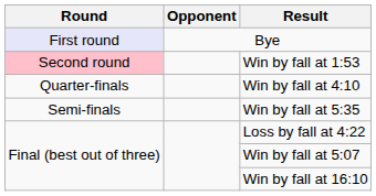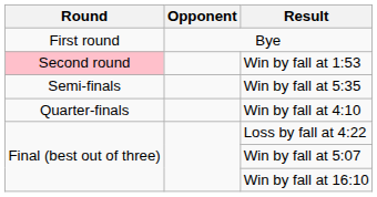Bye | Round: lavender background -> no background
rows swapped: Win by fall at 4:10 <-> Win by fall at 5:35
